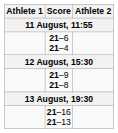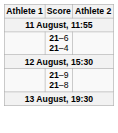- row: 21–16 21–13
